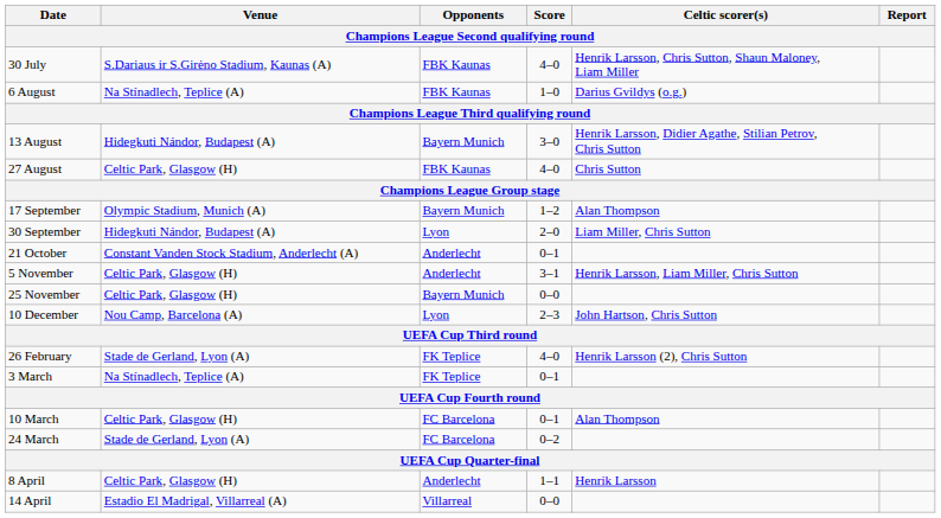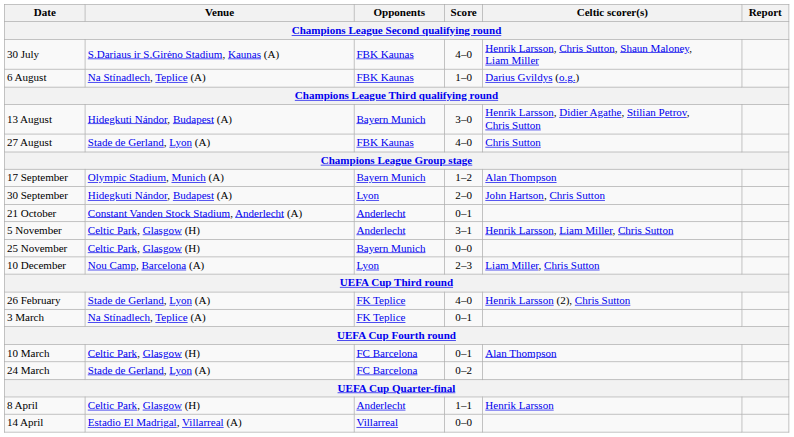27 August | Venue: Celtic Park, Glasgow (H) -> Stade de Gerland, Lyon (A)
30 September | Celtic scorer(s): Liam Miller, Chris Sutton -> John Hartson, Chris Sutton
10 December | Celtic scorer(s): John Hartson, Chris Sutton -> Liam Miller, Chris Sutton
